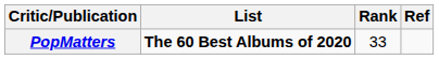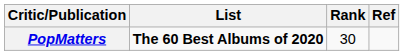PopMatters | Rank: 33 -> 30
